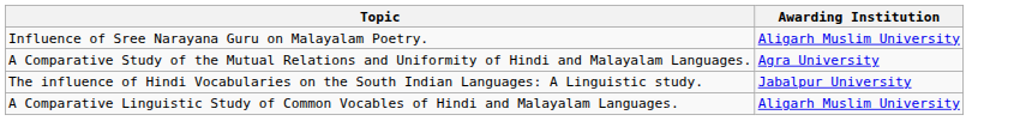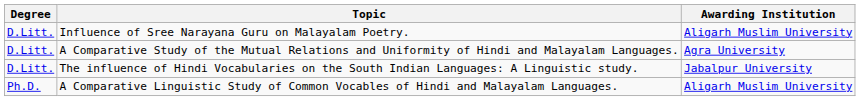+ column: Degree | D.Litt. | D.Litt. | D.Litt. | Ph.D.
